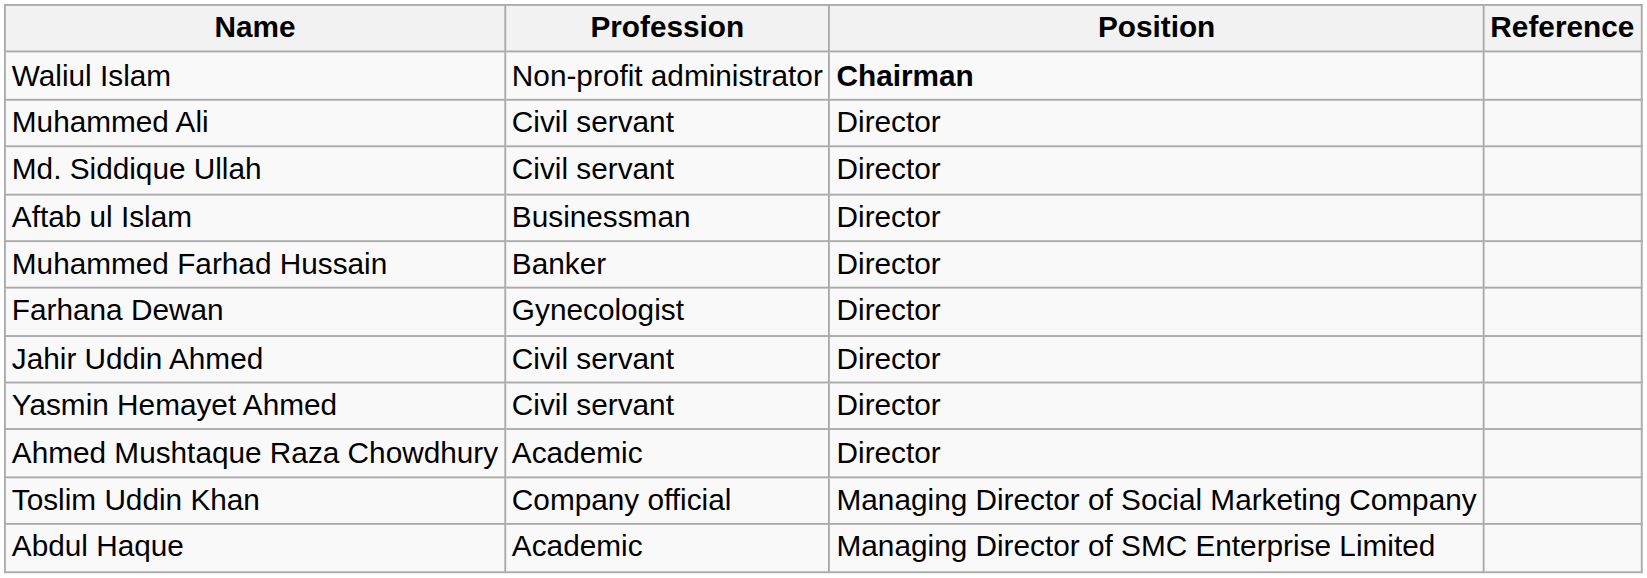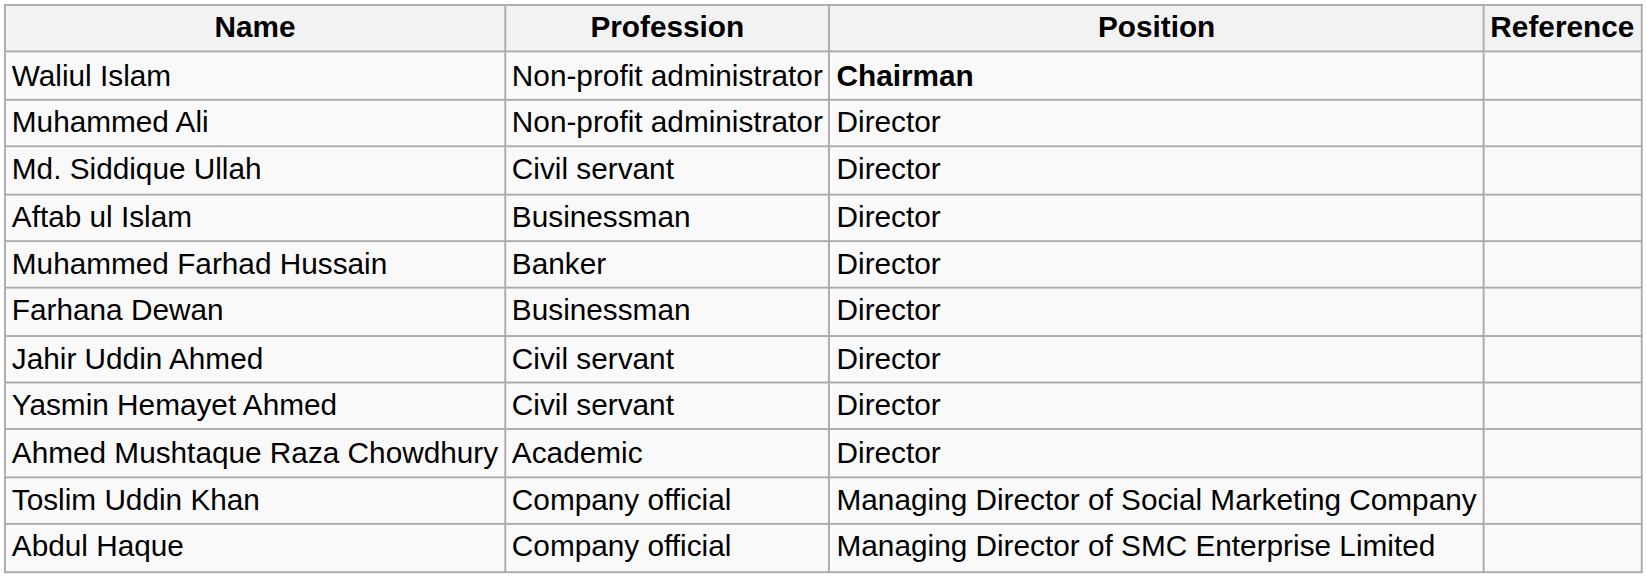Muhammed Ali | Profession: Civil servant -> Non-profit administrator
Farhana Dewan | Profession: Gynecologist -> Businessman
Abdul Haque | Profession: Academic -> Company official
